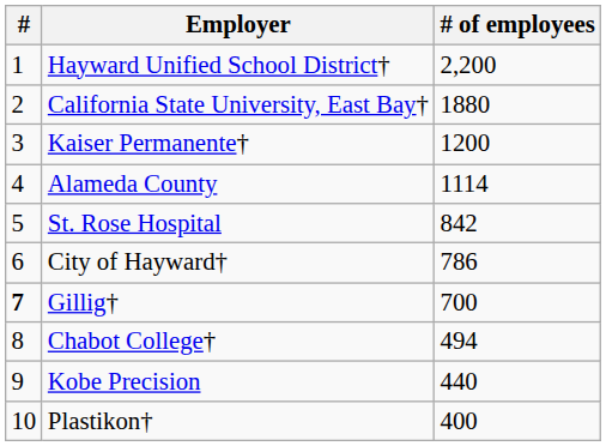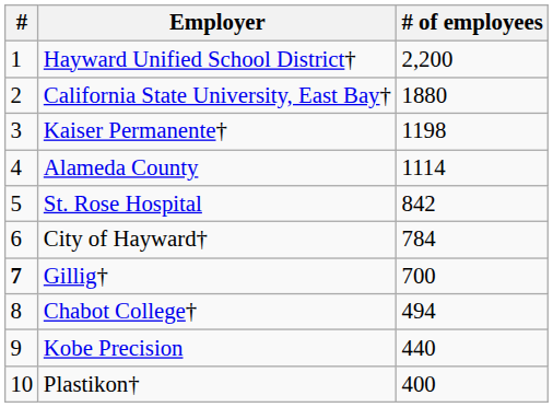Kaiser Permanente† | # of employees: 1200 -> 1198
City of Hayward† | # of employees: 786 -> 784
